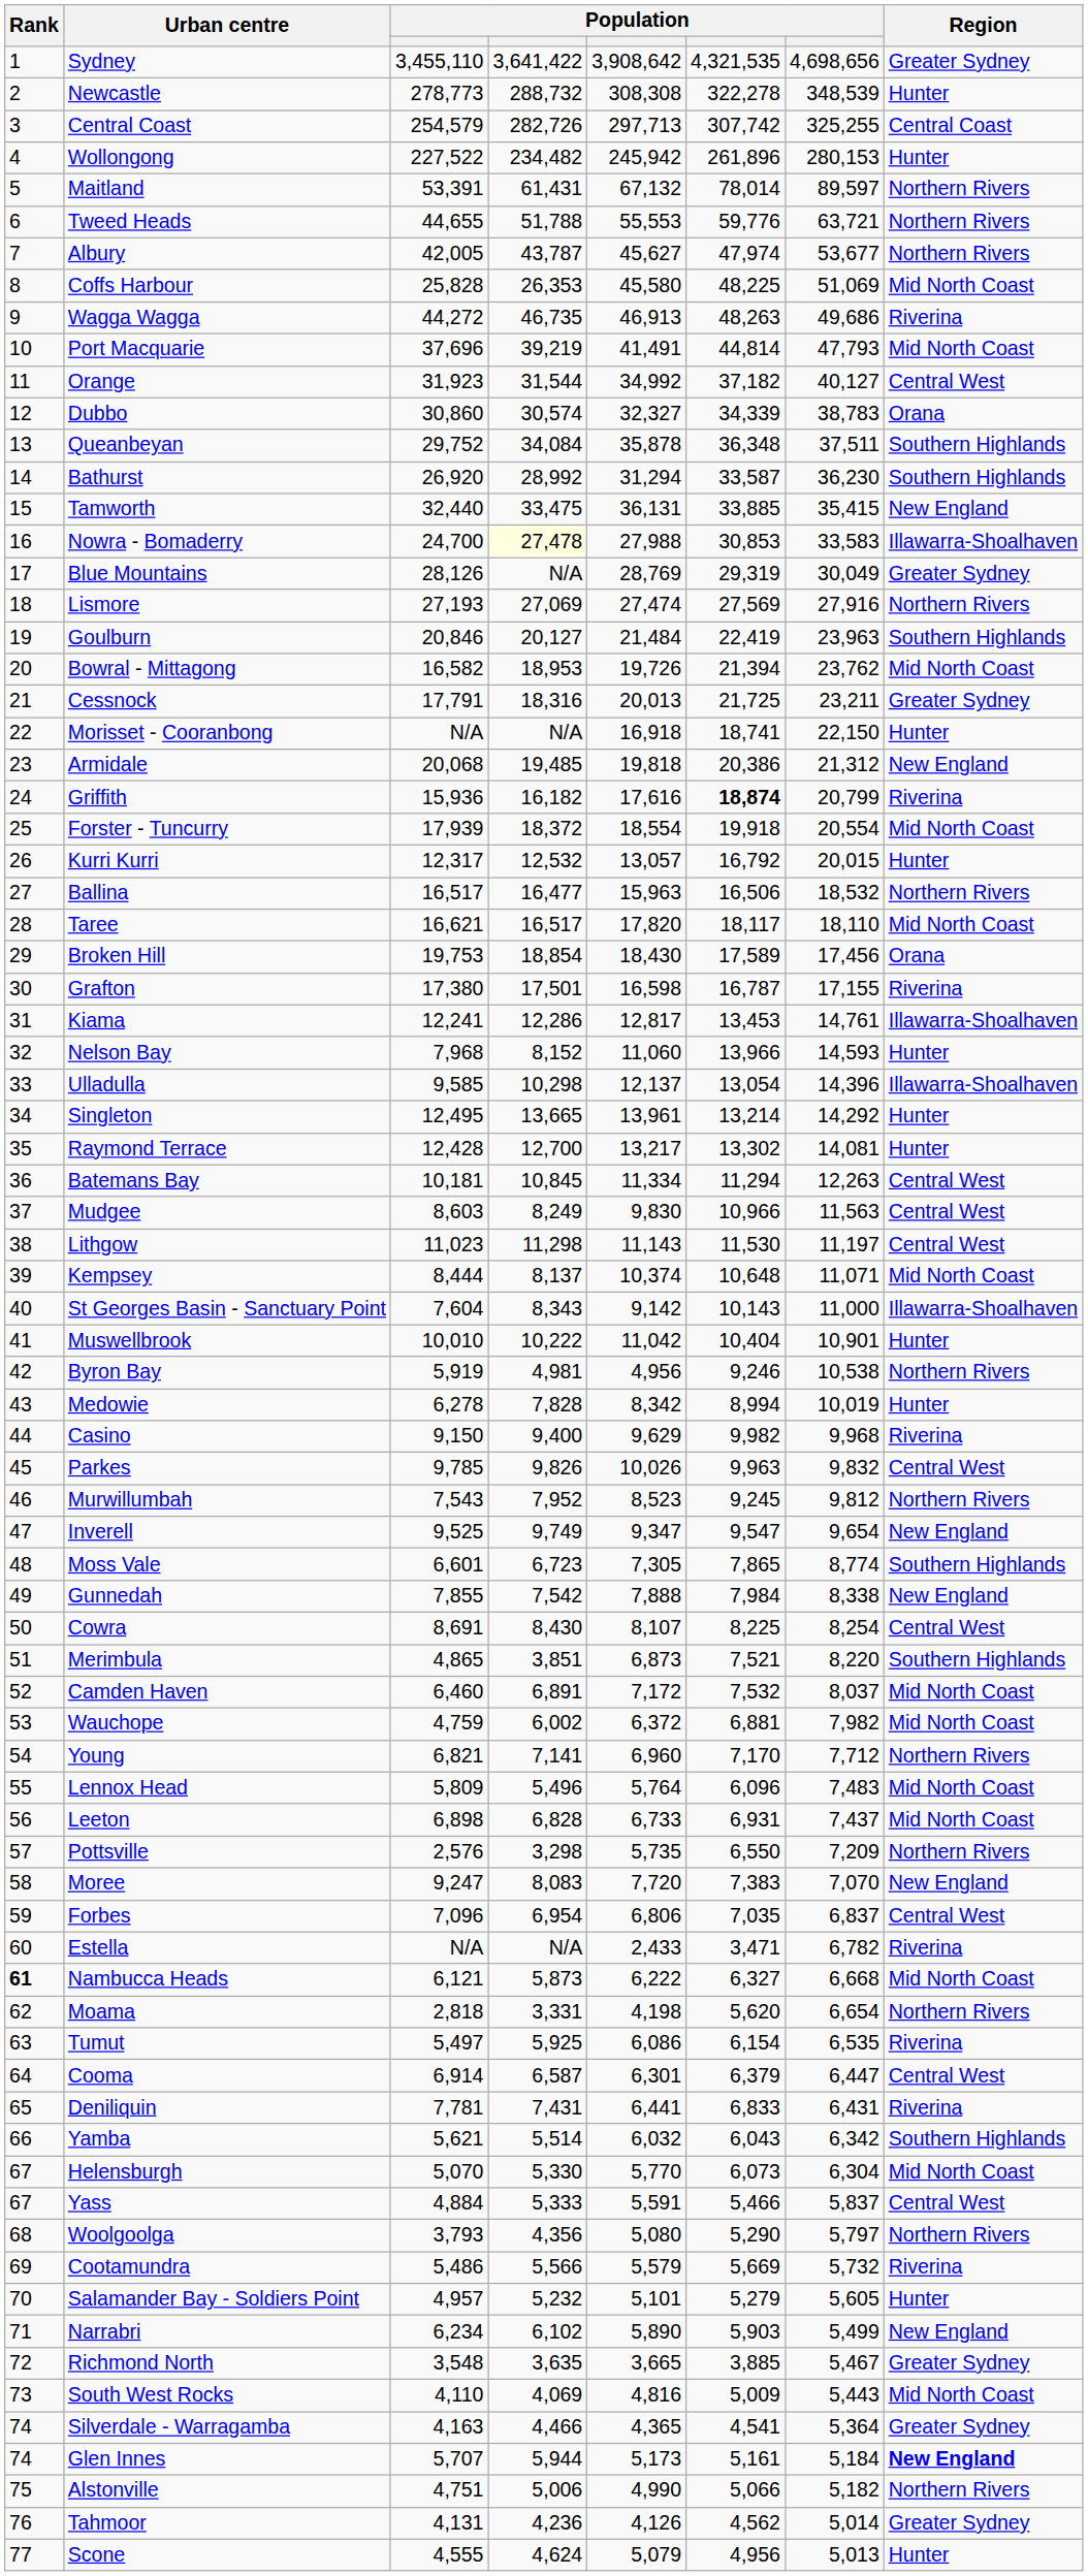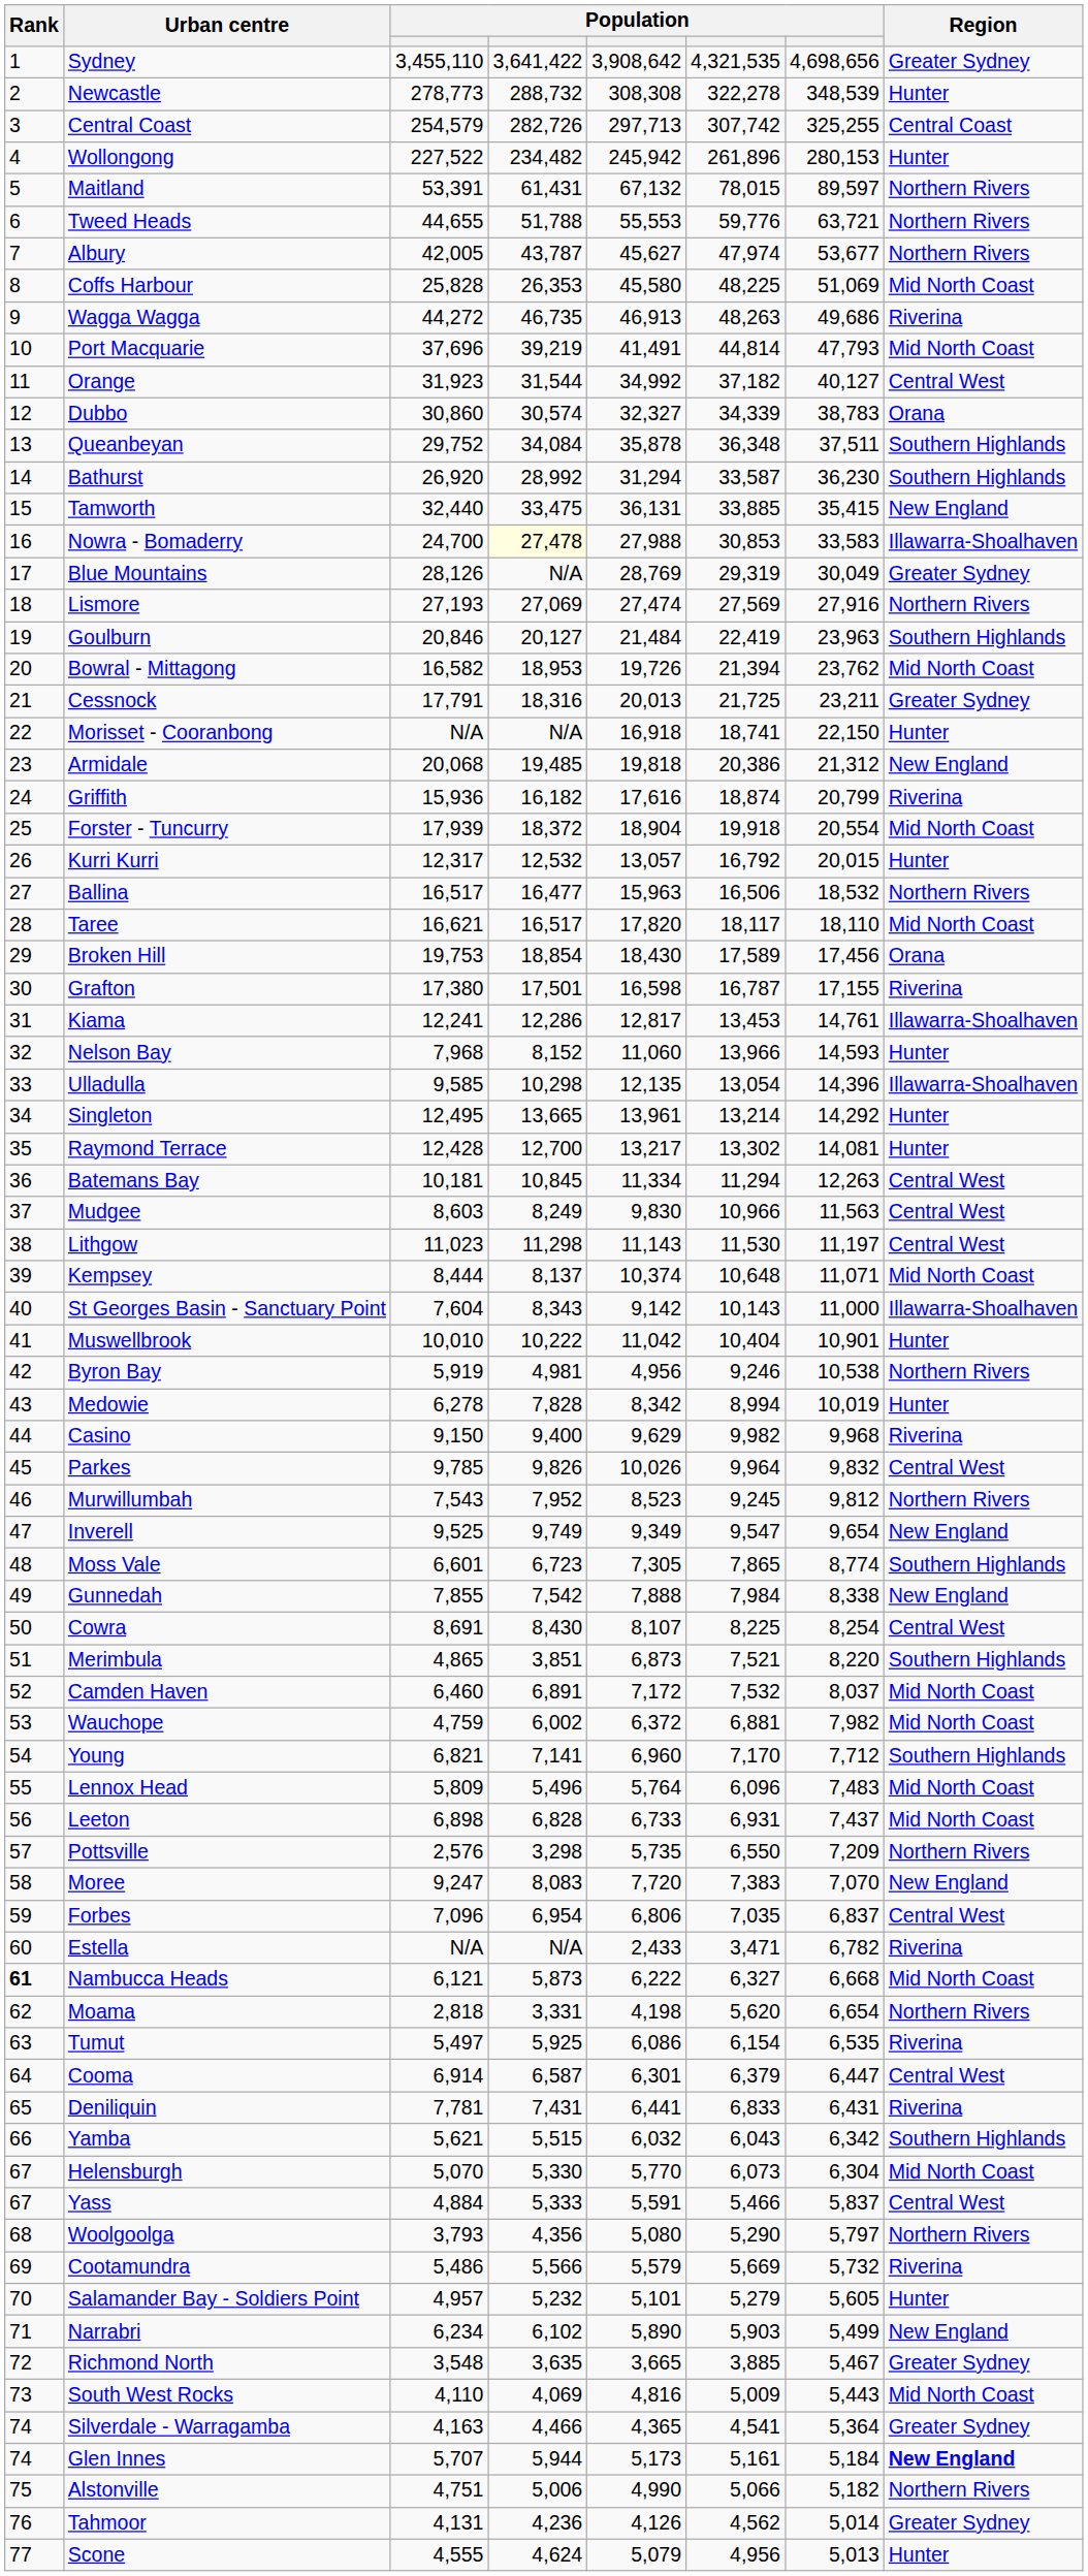Maitland | column 6: 78,014 -> 78,015
Griffith | column 6: bold -> normal
Forster - Tuncurry | column 5: 18,554 -> 18,904
Ulladulla | column 5: 12,137 -> 12,135
Parkes | column 6: 9,963 -> 9,964
Inverell | column 5: 9,347 -> 9,349
Young | Region: Northern Rivers -> Southern Highlands
Yamba | column 4: 5,514 -> 5,515
